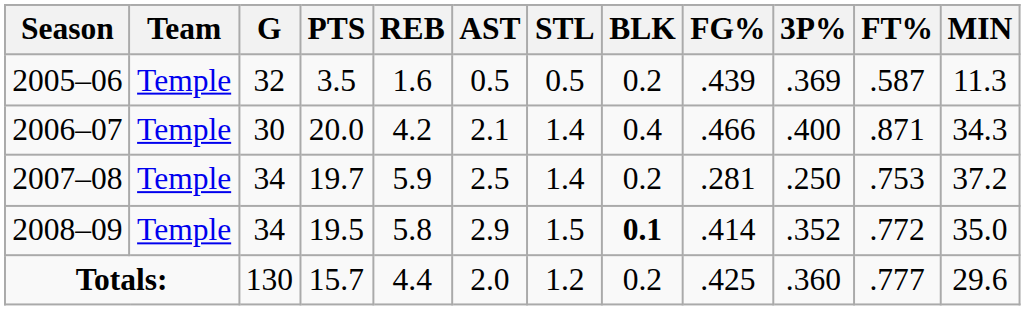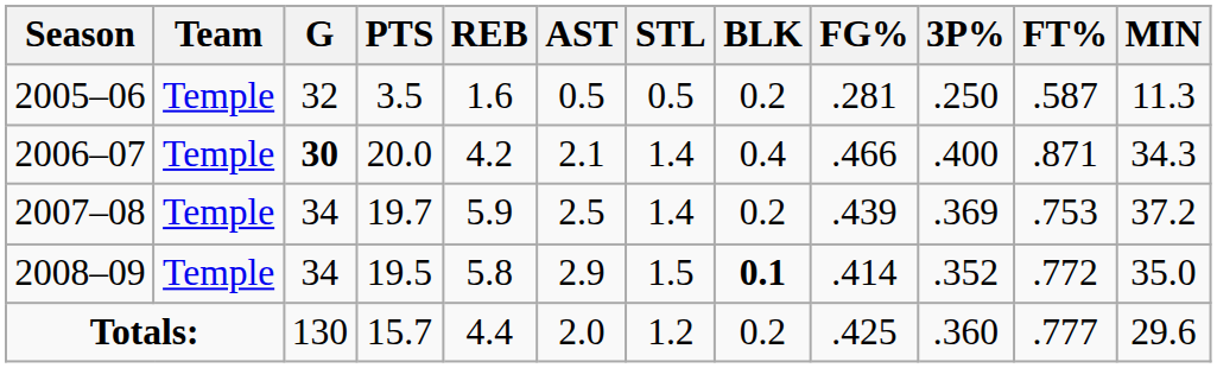2005–06 | FG%: .439 -> .281
2005–06 | 3P%: .369 -> .250
2006–07 | G: normal -> bold
2007–08 | FG%: .281 -> .439
2007–08 | 3P%: .250 -> .369
